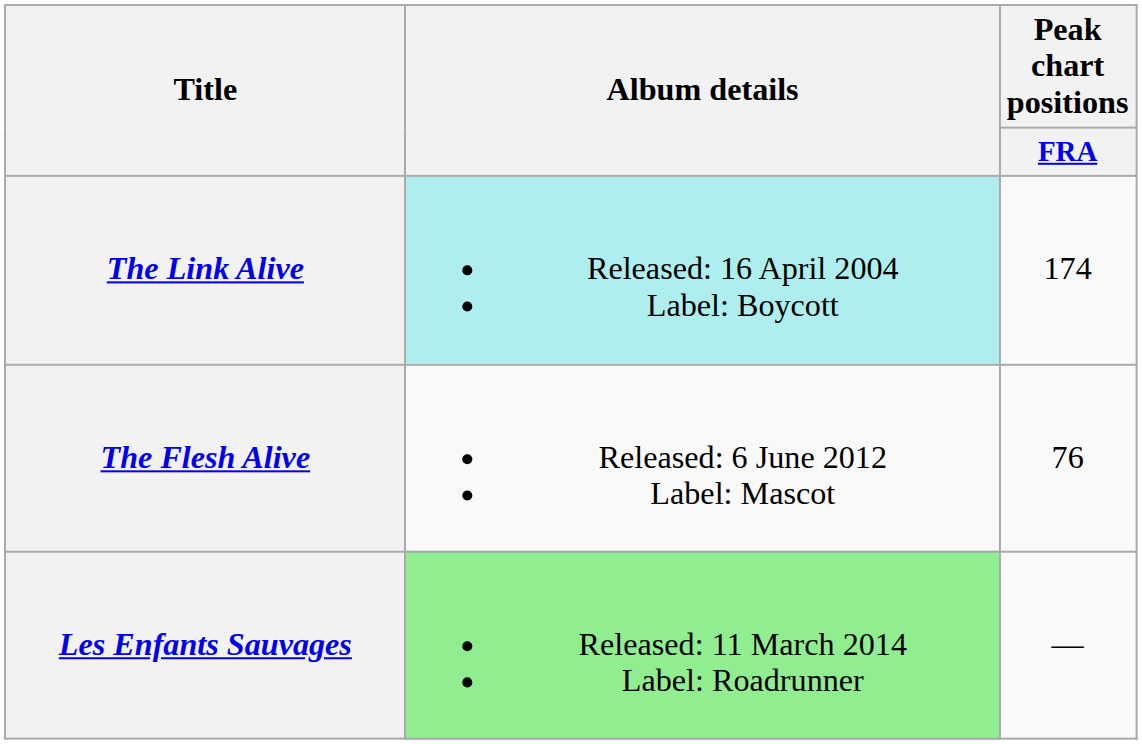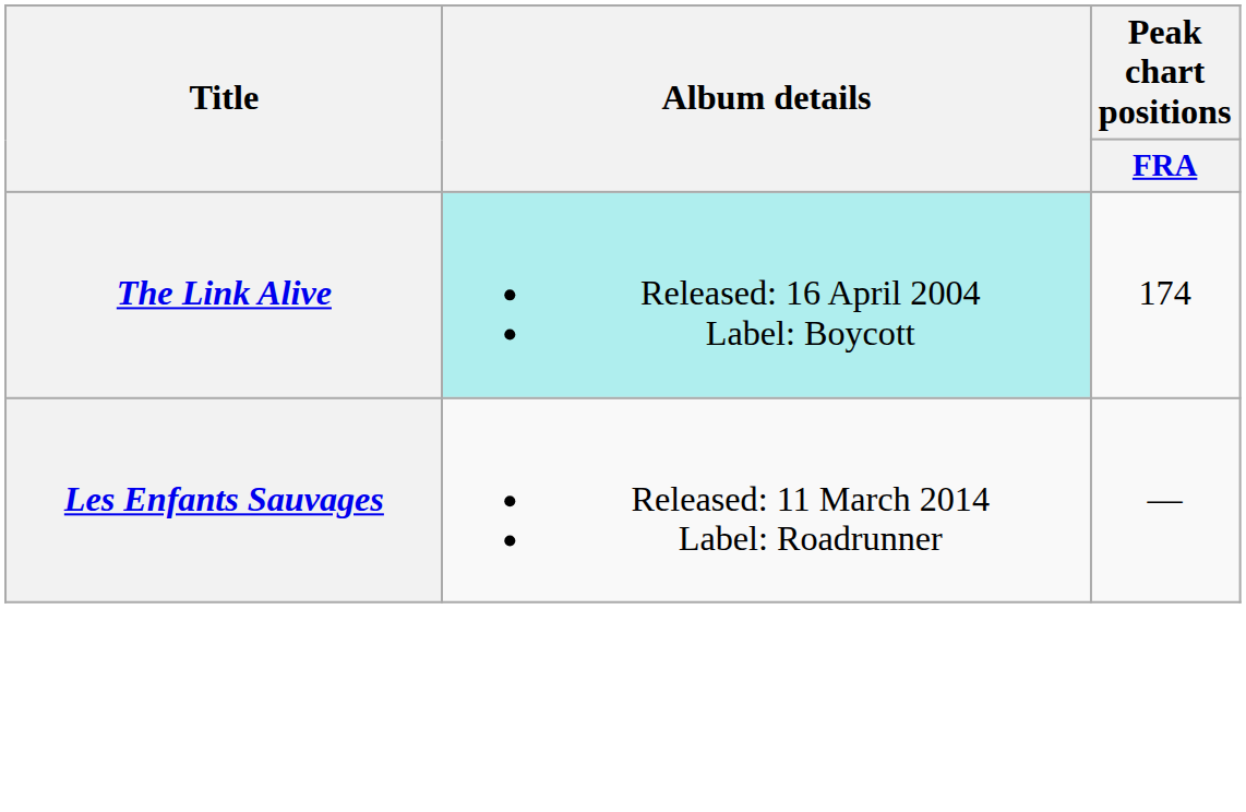- row: The Flesh Alive | Released: 6 June 2012 Label: Mascot | 76
Les Enfants Sauvages | Album details: lightgreen background -> no background
